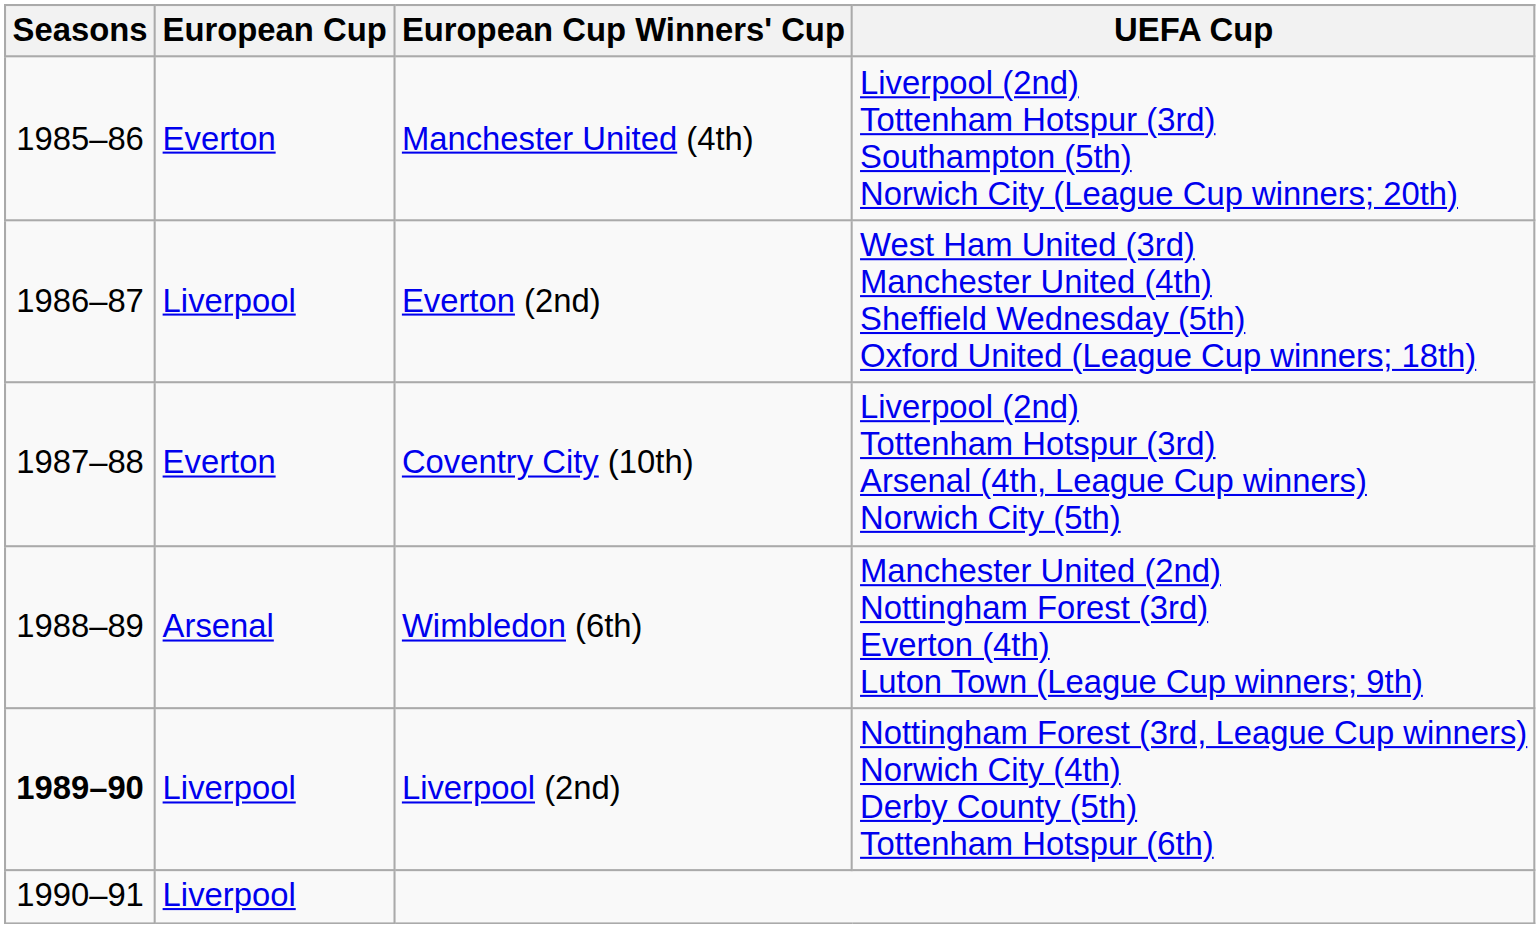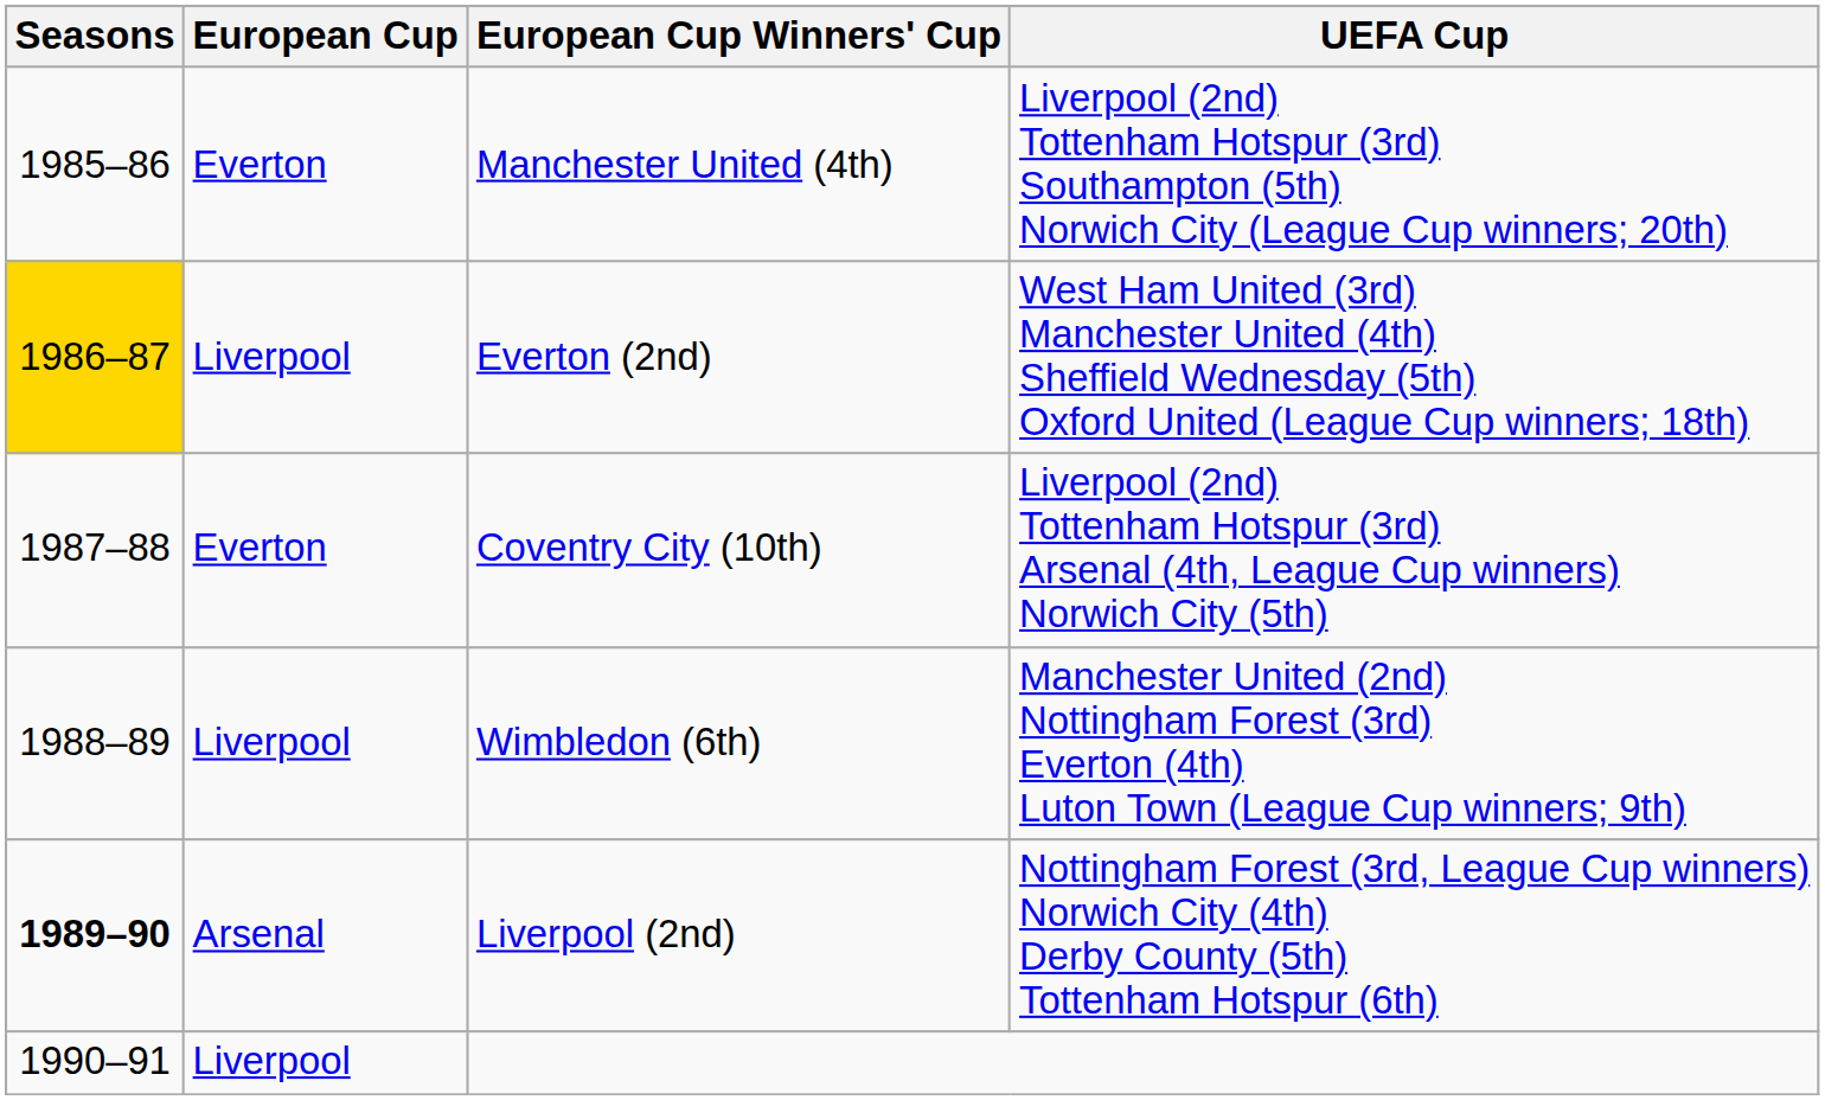Everton (2nd) | Seasons: no background -> gold background
Wimbledon (6th) | European Cup: Arsenal -> Liverpool
Liverpool (2nd) | European Cup: Liverpool -> Arsenal
